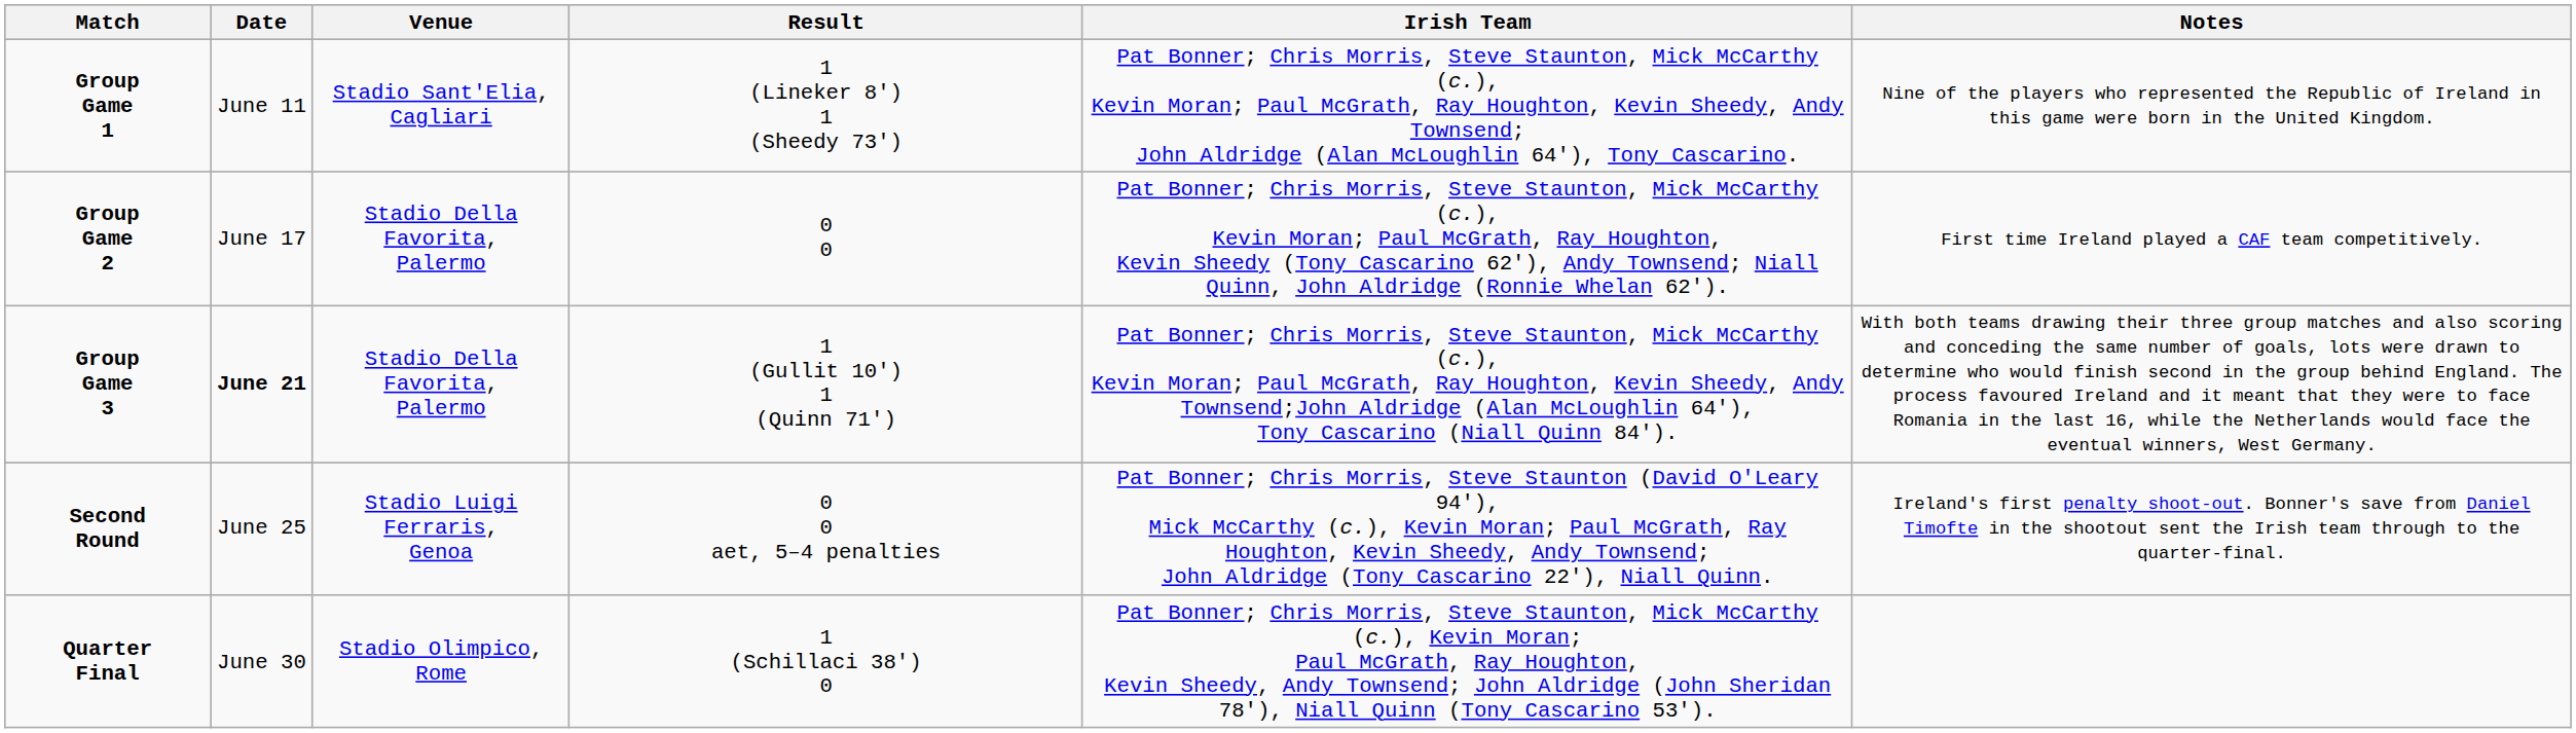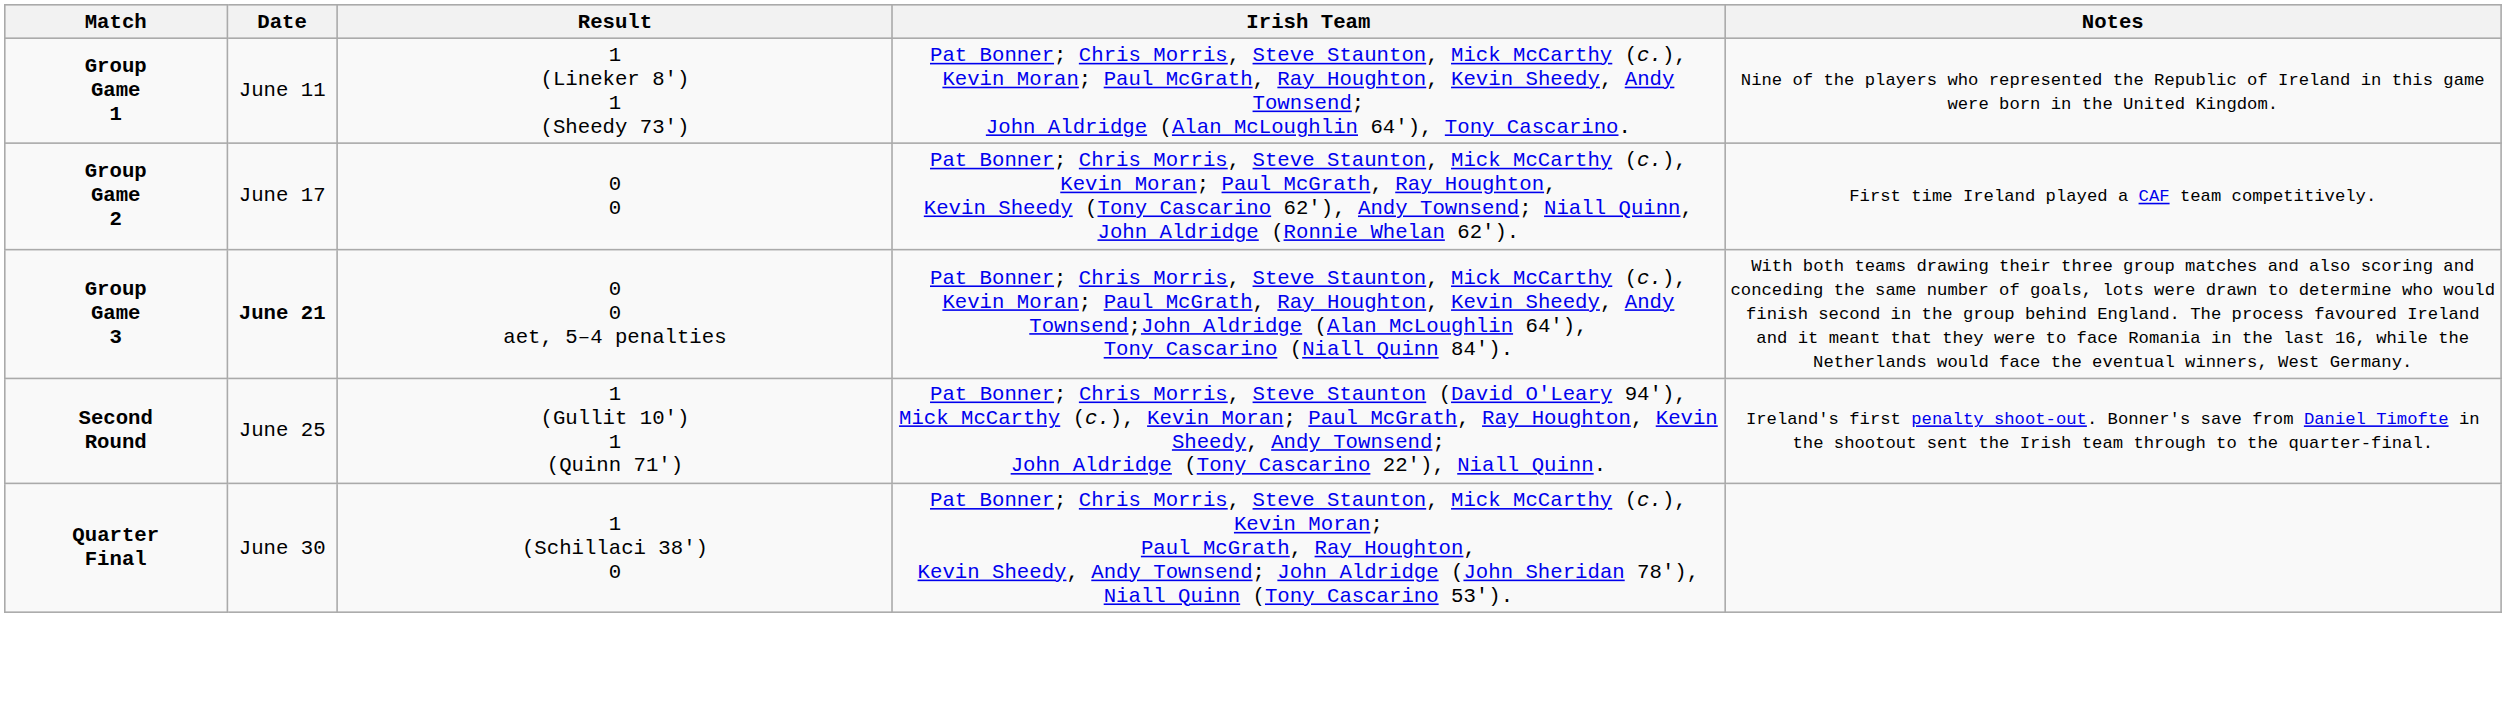- column: Venue | Stadio Sant'Elia, Cagliari | Stadio Della Favorita, Palermo | Stadio Della Favorita, Palermo | Stadio Luigi Ferraris, Genoa | Stadio Olimpico, Rome
Group Game 3 | Result: 1 (Gullit 10') 1 (Quinn 71') -> 0 0 aet, 5–4 penalties
Second Round | Result: 0 0 aet, 5–4 penalties -> 1 (Gullit 10') 1 (Quinn 71')
